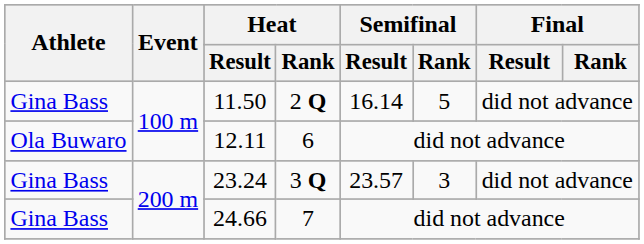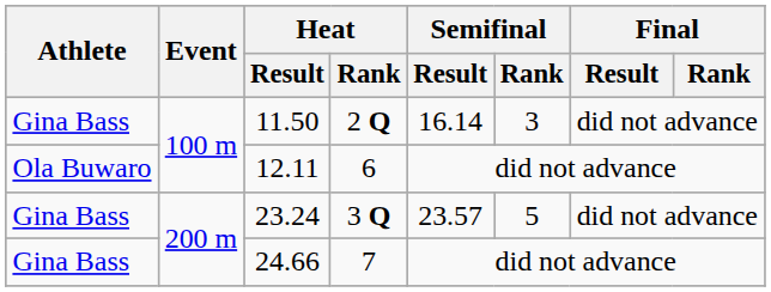11.50 | Semifinal / Rank: 5 -> 3
23.24 | Semifinal / Rank: 3 -> 5
